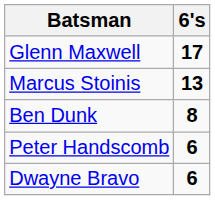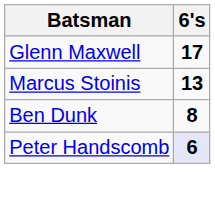Peter Handscomb | 6's: no background -> lavender background
- row: Dwayne Bravo | 6
